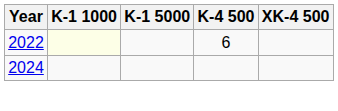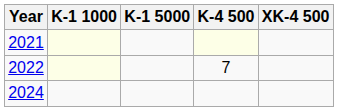+ row: 2021
2022 | K-4 500: 6 -> 7
